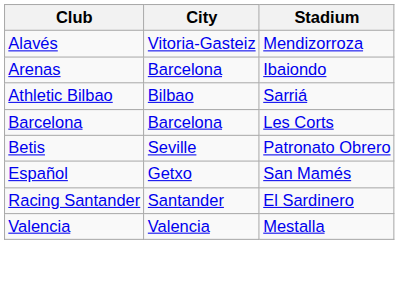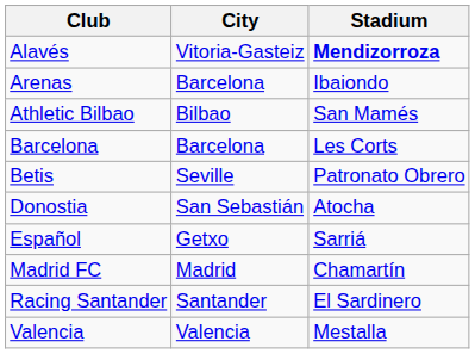Alavés | Stadium: normal -> bold
Athletic Bilbao | Stadium: Sarriá -> San Mamés
+ row: Donostia | San Sebastián | Atocha
Español | Stadium: San Mamés -> Sarriá
+ row: Madrid FC | Madrid | Chamartín
